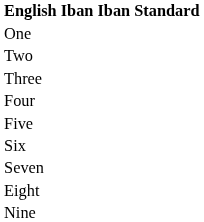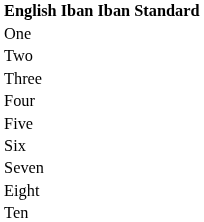- row: Nine
+ row: Ten
